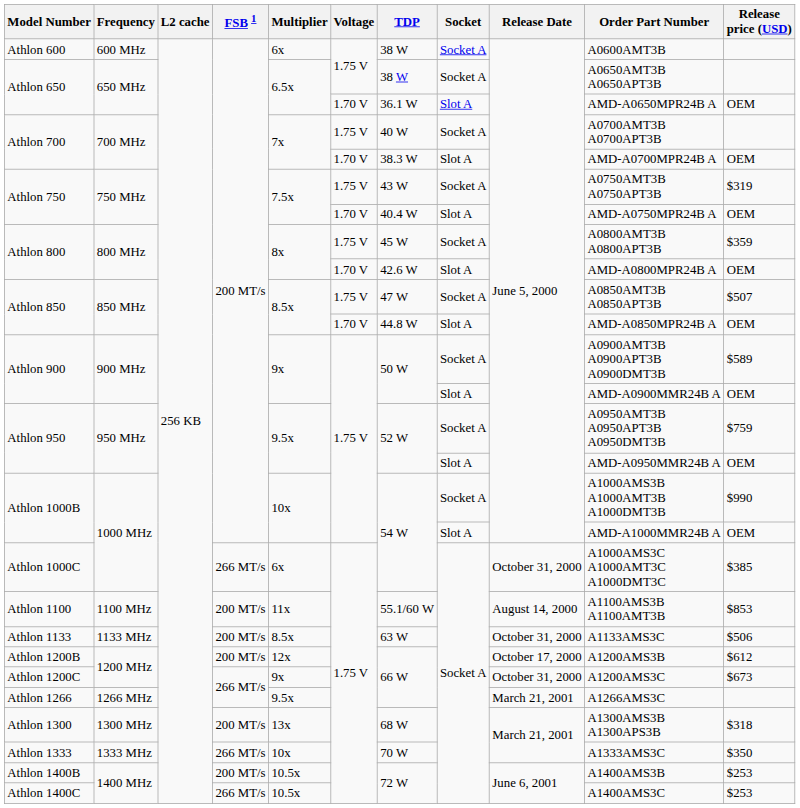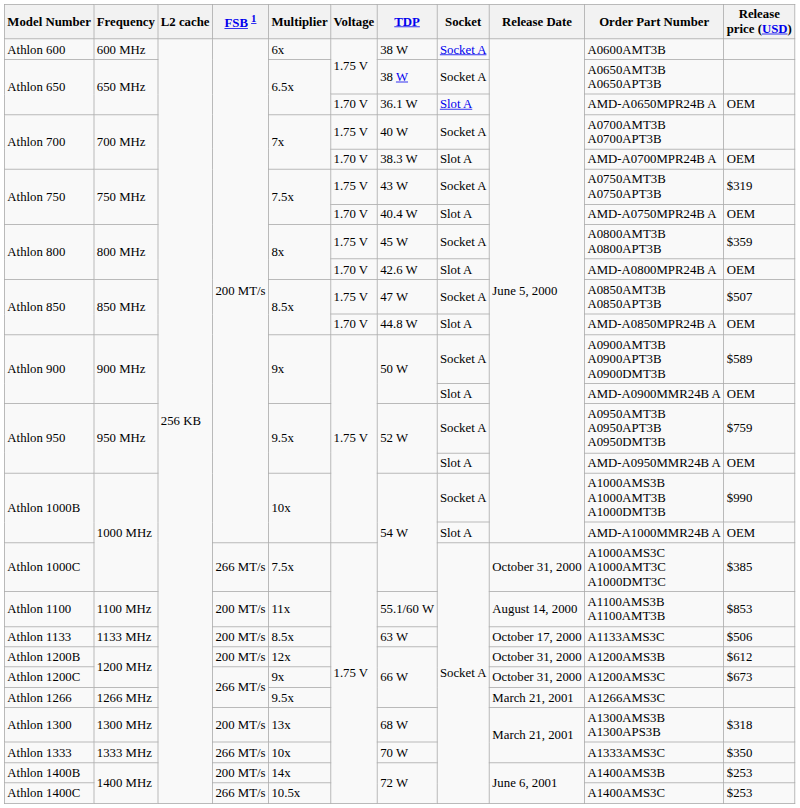Athlon 1000C | Multiplier: 6x -> 7.5x
Athlon 1133 | Release Date: October 31, 2000 -> October 17, 2000
Athlon 1200B | Release Date: October 17, 2000 -> October 31, 2000
Athlon 1400B | Multiplier: 10.5x -> 14x
